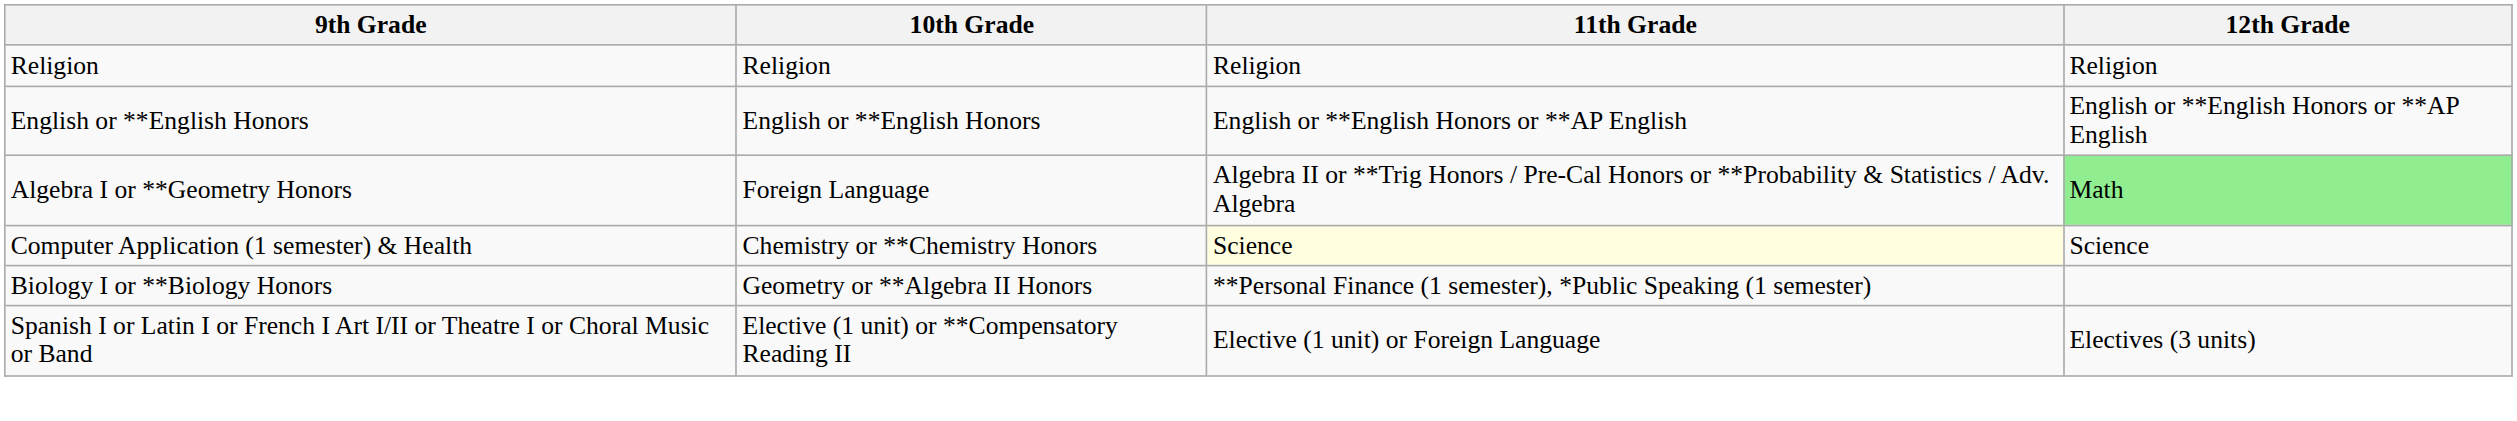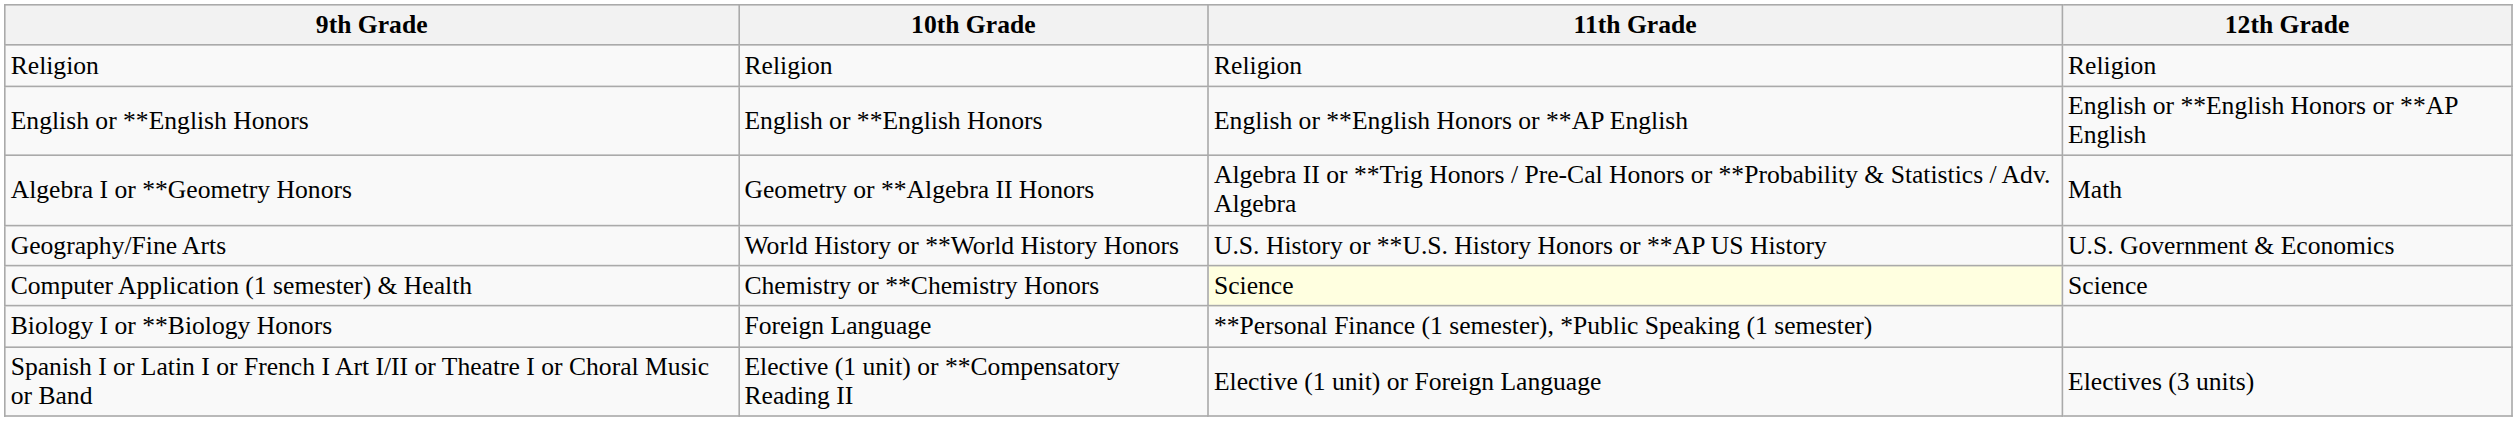Algebra I or **Geometry Honors | 10th Grade: Foreign Language -> Geometry or **Algebra II Honors
Algebra I or **Geometry Honors | 12th Grade: lightgreen background -> no background
+ row: Geography/Fine Arts | World History or **World History Honors | U.S. History or **U.S. History Honors or **AP US History | U.S. Government & Economics
Biology I or **Biology Honors | 10th Grade: Geometry or **Algebra II Honors -> Foreign Language
